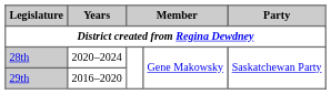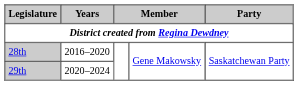28th | Years: 2020–2024 -> 2016–2020
29th | Years: 2016–2020 -> 2020–2024
